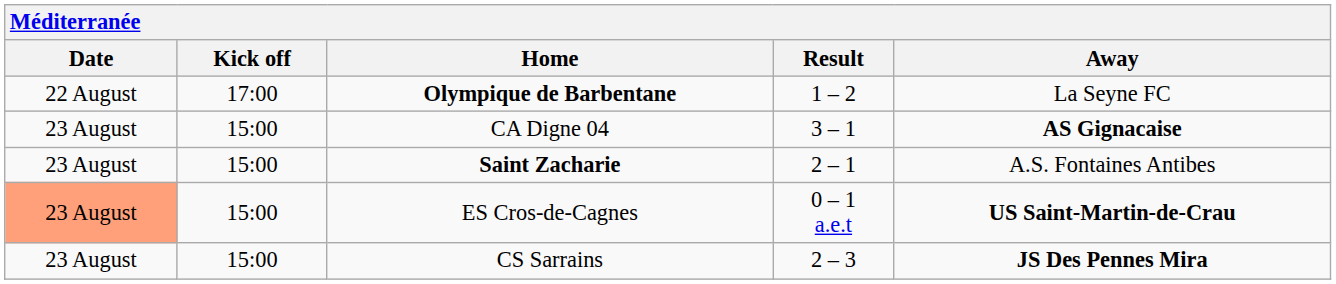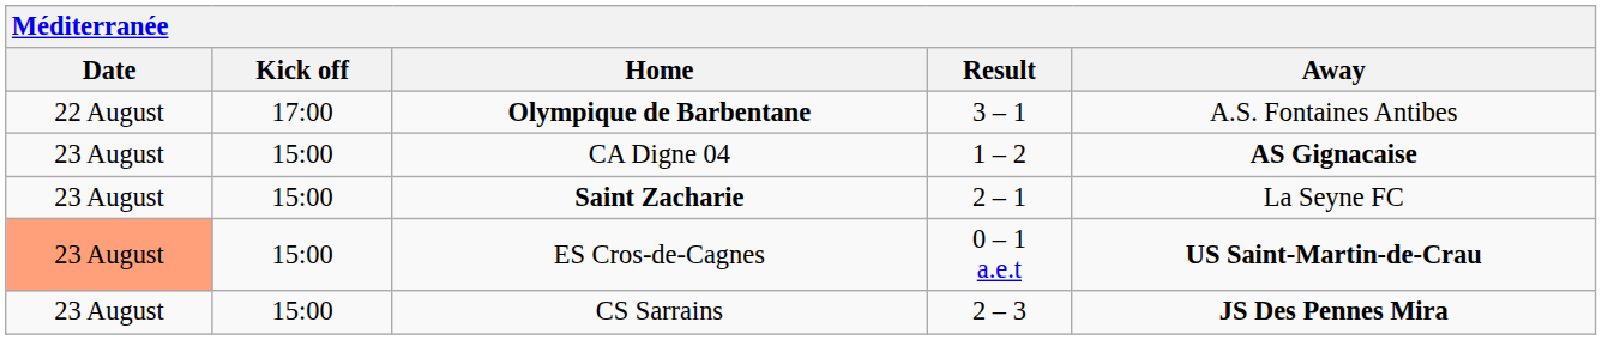Olympique de Barbentane | Result: 1 – 2 -> 3 – 1
Olympique de Barbentane | Away: La Seyne FC -> A.S. Fontaines Antibes
CA Digne 04 | Result: 3 – 1 -> 1 – 2
Saint Zacharie | Away: A.S. Fontaines Antibes -> La Seyne FC
